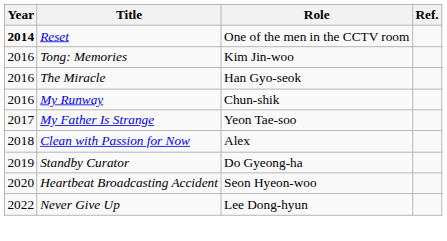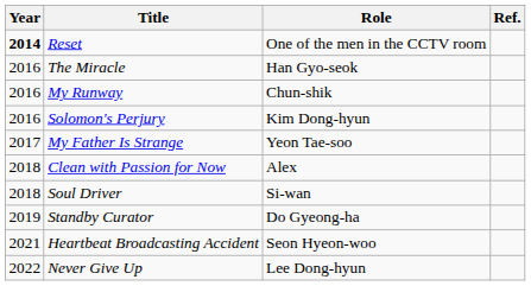- row: 2016 | Tong: Memories | Kim Jin-woo
+ row: 2016 | Solomon's Perjury | Kim Dong-hyun
+ row: 2018 | Soul Driver | Si-wan
Heartbeat Broadcasting Accident | Year: 2020 -> 2021
